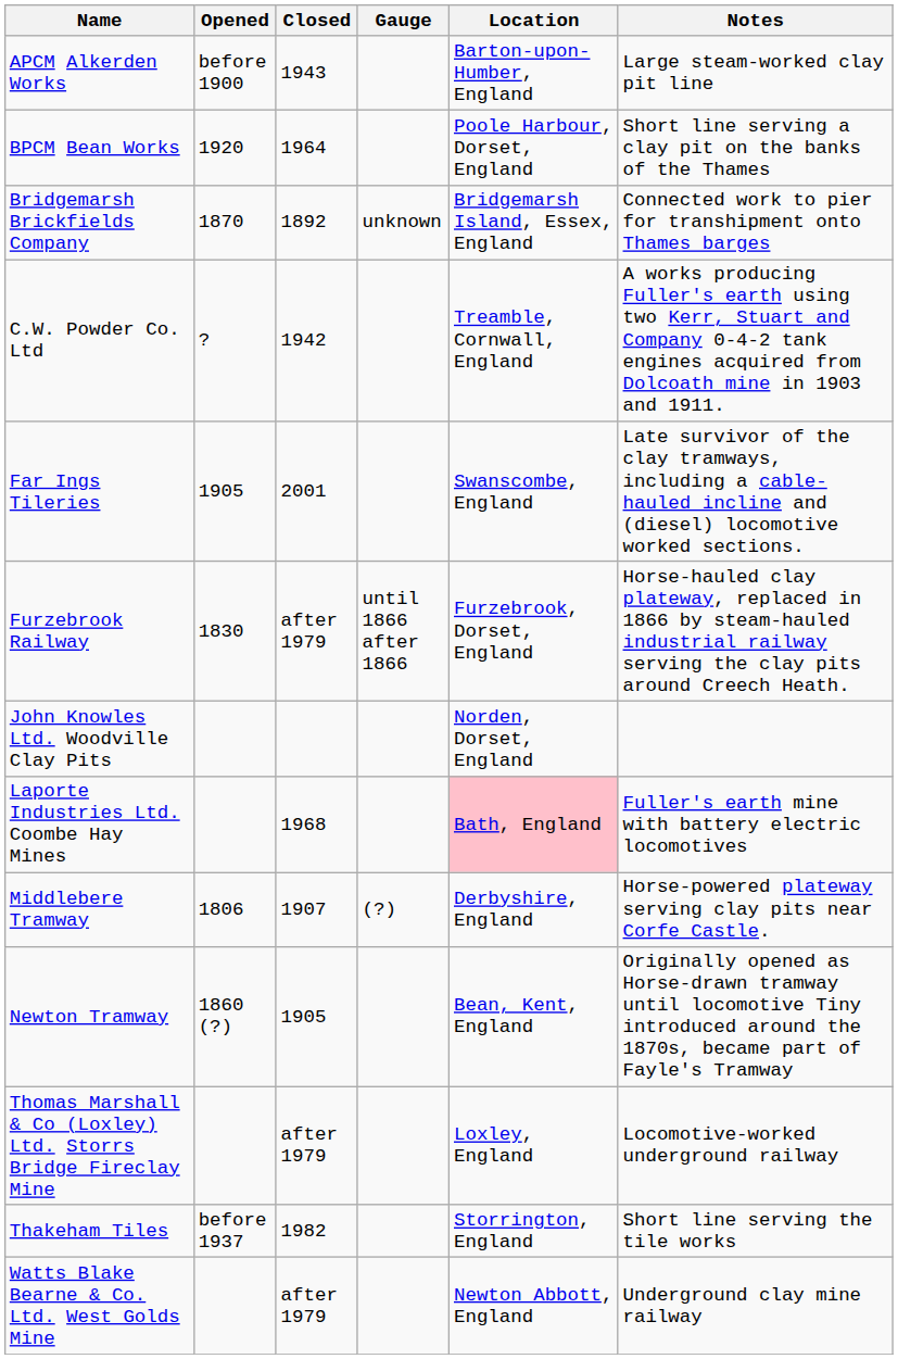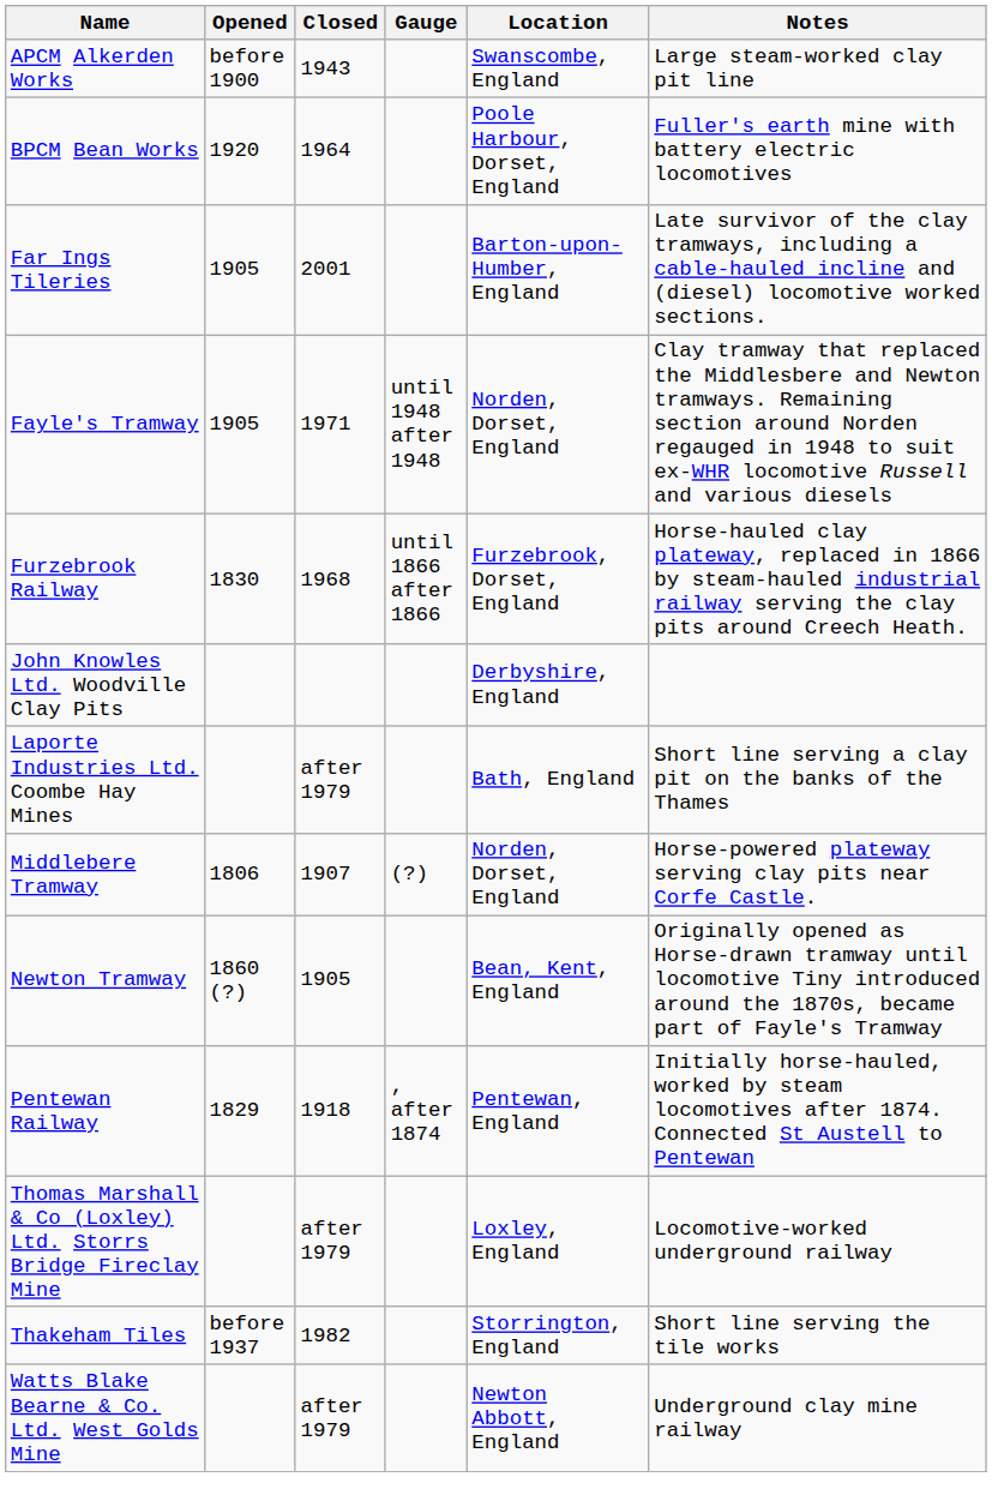APCM Alkerden Works | Location: Barton-upon-Humber, England -> Swanscombe, England
BPCM Bean Works | Notes: Short line serving a clay pit on the banks of the Thames -> Fuller's earth mine with battery electric locomotives
- row: Bridgemarsh Brickfields Company | 1870 | 1892 | unknown | Bridgemarsh Island, Essex, England | Connected work to pier for transhipment onto Thames barges
- row: C.W. Powder Co. Ltd | ? | 1942 | Treamble, Cornwall, England | A works producing Fuller's earth using two Kerr, Stuart and Company 0-4-2 tank engines acquired from Dolcoath mine in 1903 and 1911.
Far Ings Tileries | Location: Swanscombe, England -> Barton-upon-Humber, England
+ row: Fayle's Tramway | 1905 | 1971 | until 1948 after 1948 | Norden, Dorset, England | Clay tramway that replaced the Middlesbere and Newton tramways. Remaining section around Norden regauged in 1948 to suit ex-WHR locomotive Russell and various diesels
Furzebrook Railway | Closed: after 1979 -> 1968
John Knowles Ltd. Woodville Clay Pits | Location: Norden, Dorset, England -> Derbyshire, England
Laporte Industries Ltd. Coombe Hay Mines | Closed: 1968 -> after 1979
Laporte Industries Ltd. Coombe Hay Mines | Location: pink background -> no background
Laporte Industries Ltd. Coombe Hay Mines | Notes: Fuller's earth mine with battery electric locomotives -> Short line serving a clay pit on the banks of the Thames
Middlebere Tramway | Location: Derbyshire, England -> Norden, Dorset, England
+ row: Pentewan Railway | 1829 | 1918 | , after 1874 | Pentewan, England | Initially horse-hauled, worked by steam locomotives after 1874. Connected St Austell to Pentewan
